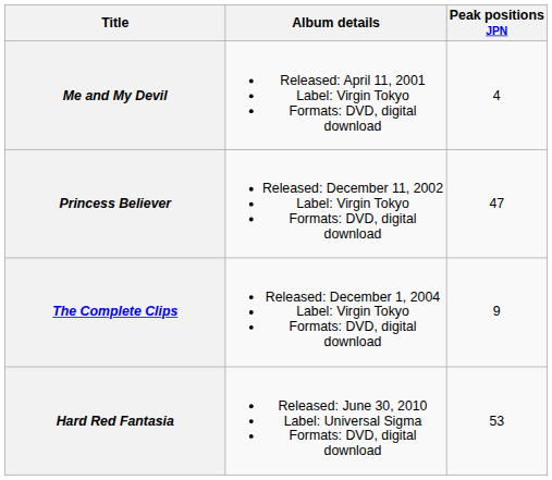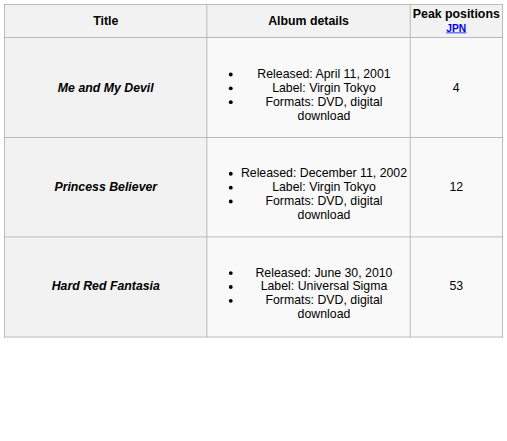Princess Believer | Peak positions JPN: 47 -> 12
- row: The Complete Clips | Released: December 1, 2004 Label: Virgin Tokyo Formats: DVD, digital download | 9
